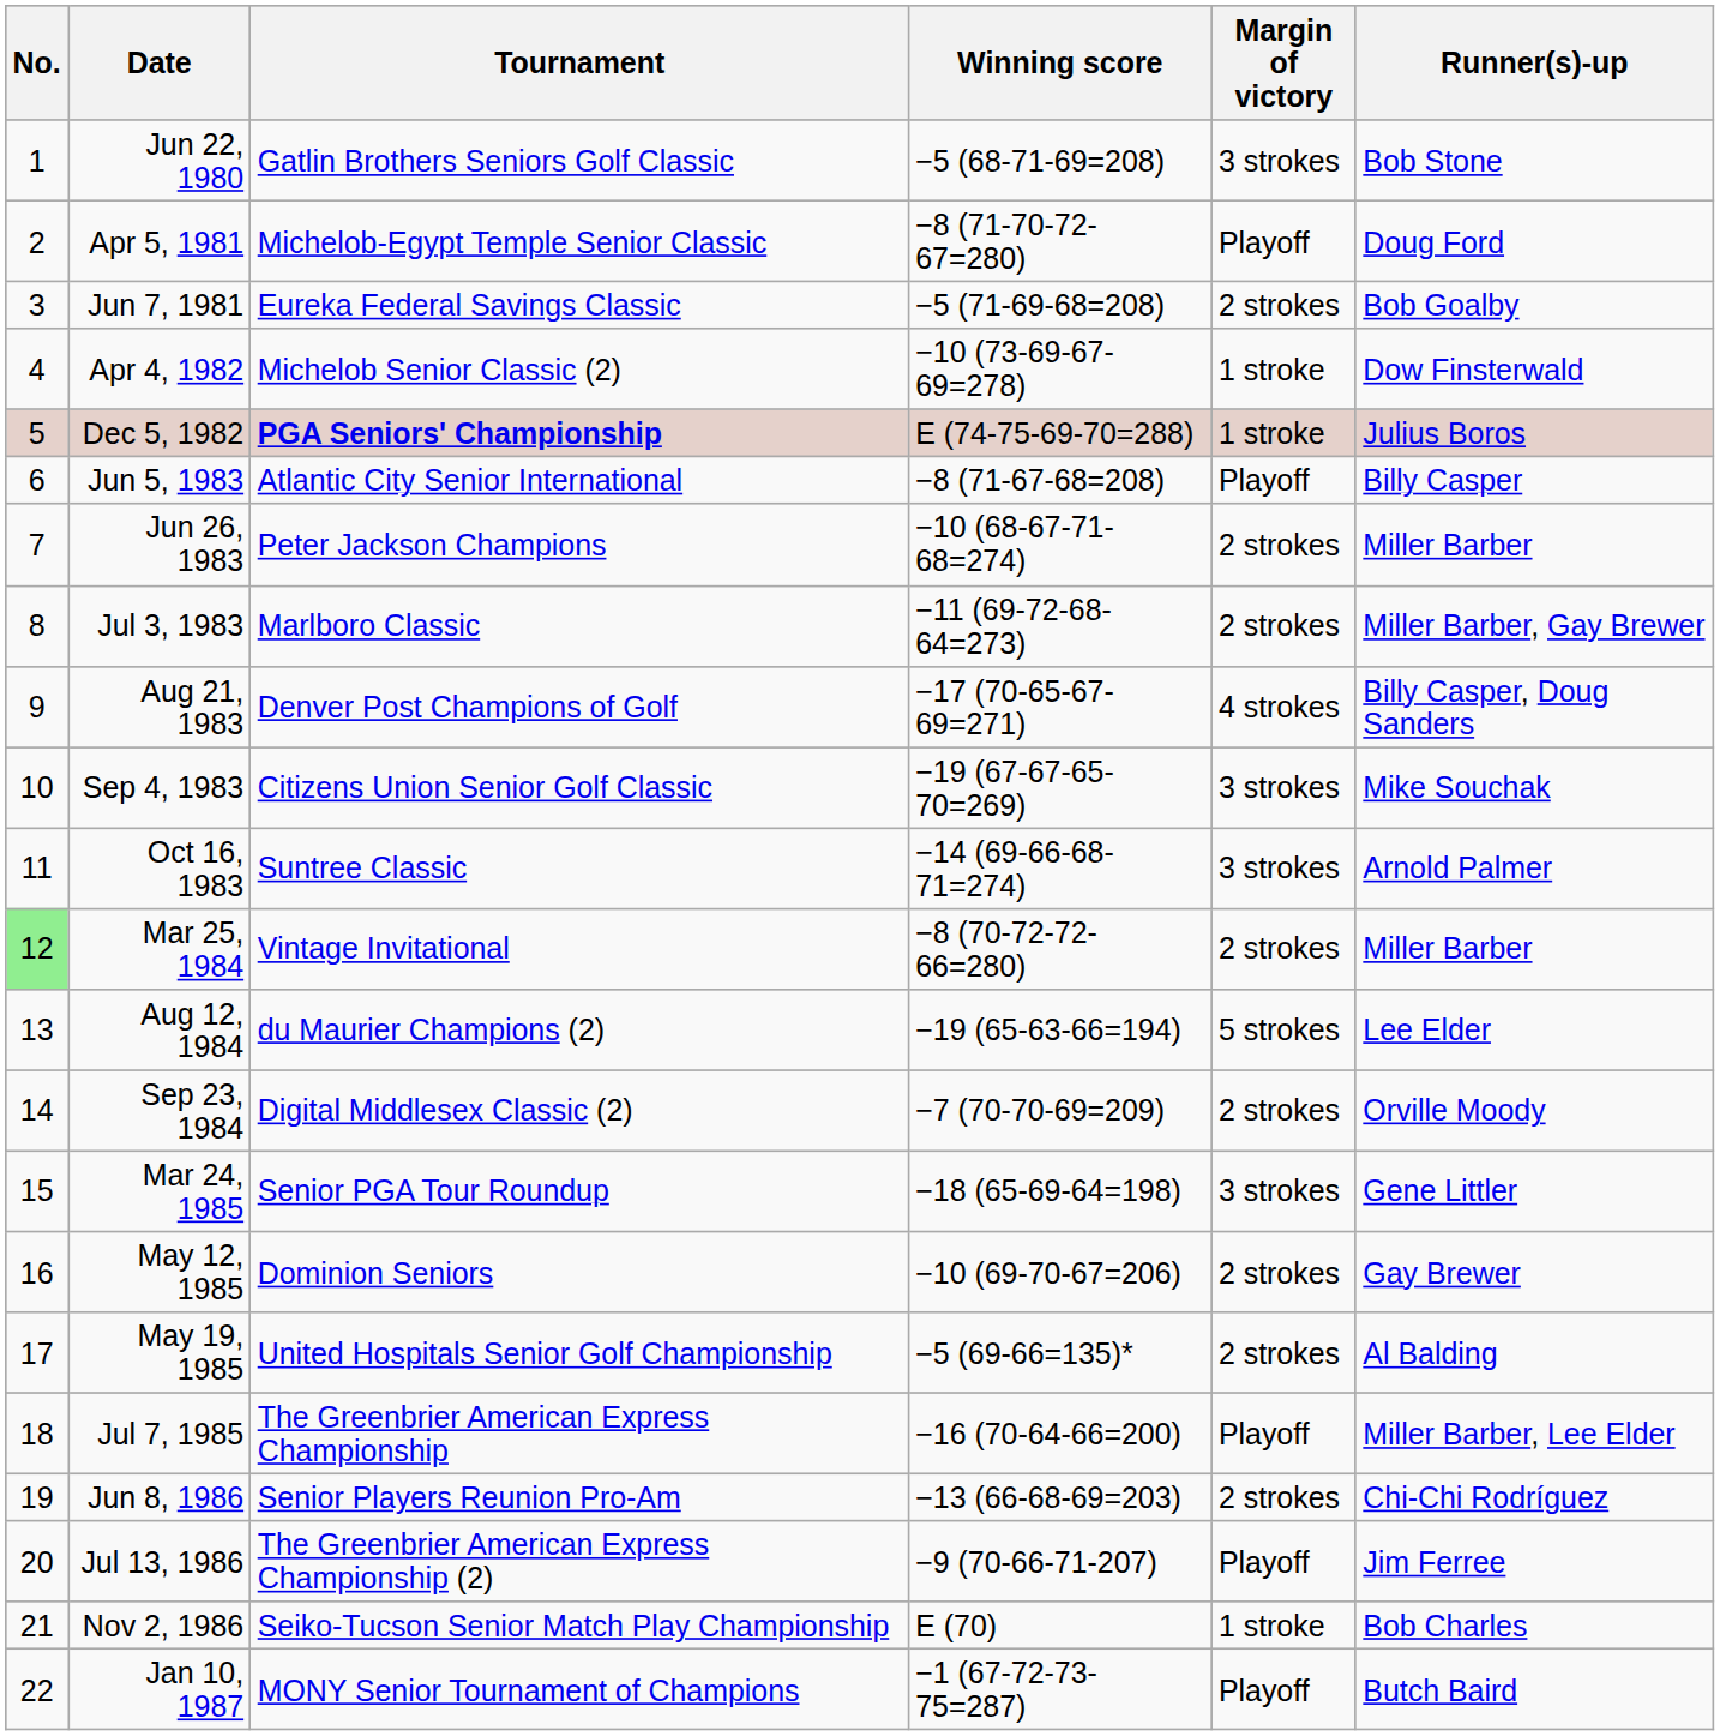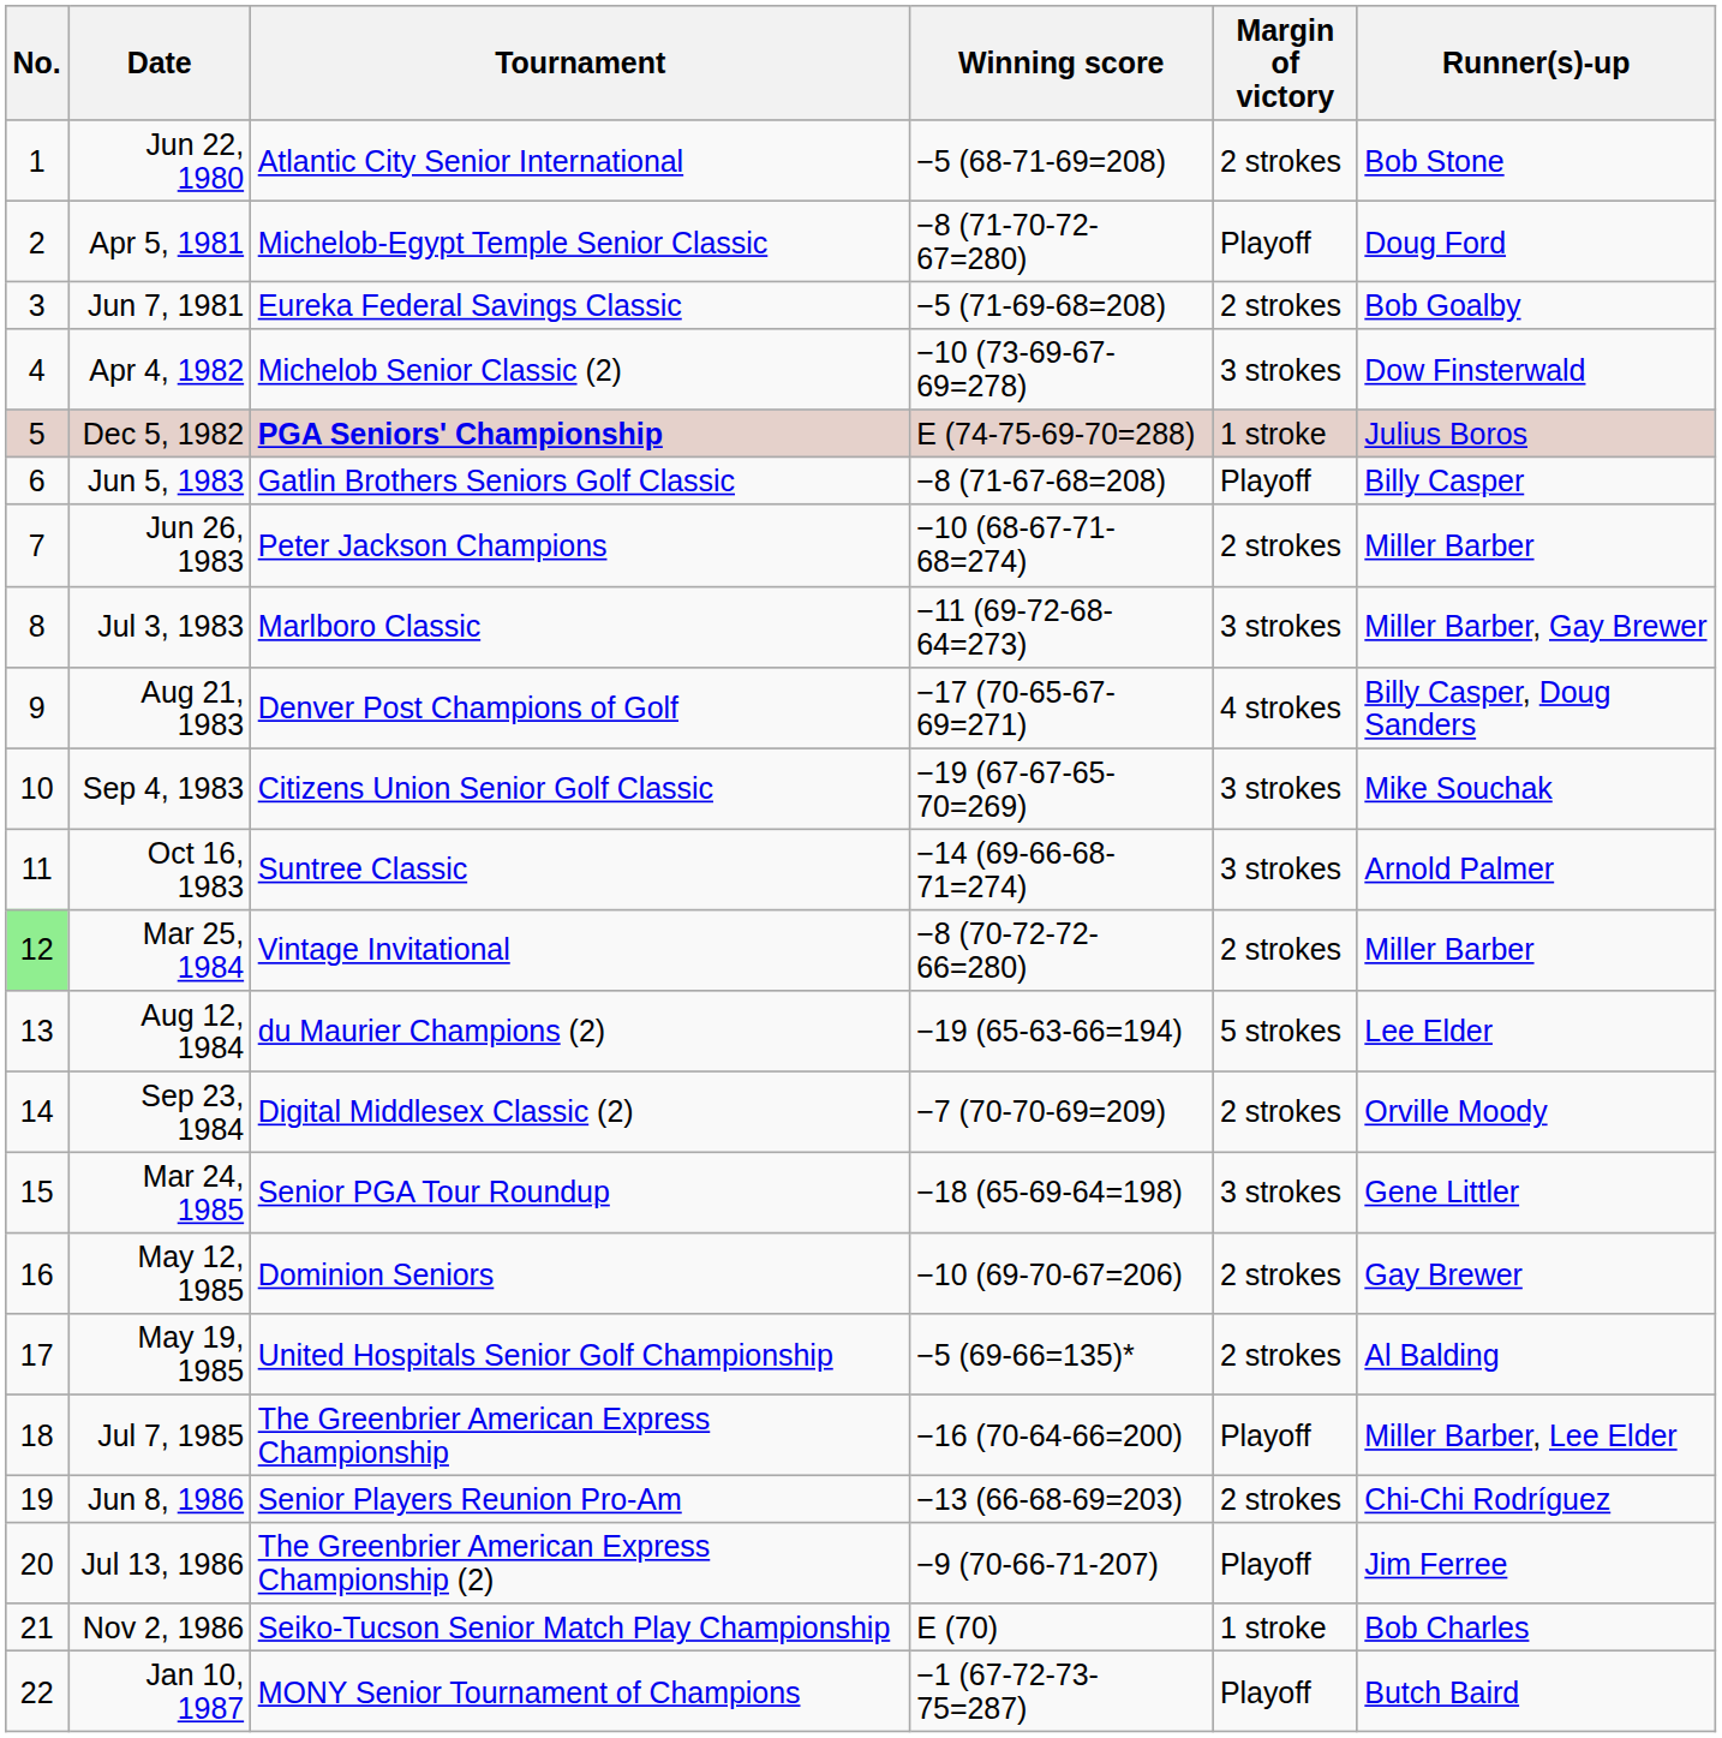Jun 22, 1980 | Tournament: Gatlin Brothers Seniors Golf Classic -> Atlantic City Senior International
Jun 22, 1980 | Margin of victory: 3 strokes -> 2 strokes
Apr 4, 1982 | Margin of victory: 1 stroke -> 3 strokes
Jun 5, 1983 | Tournament: Atlantic City Senior International -> Gatlin Brothers Seniors Golf Classic
Jul 3, 1983 | Margin of victory: 2 strokes -> 3 strokes
